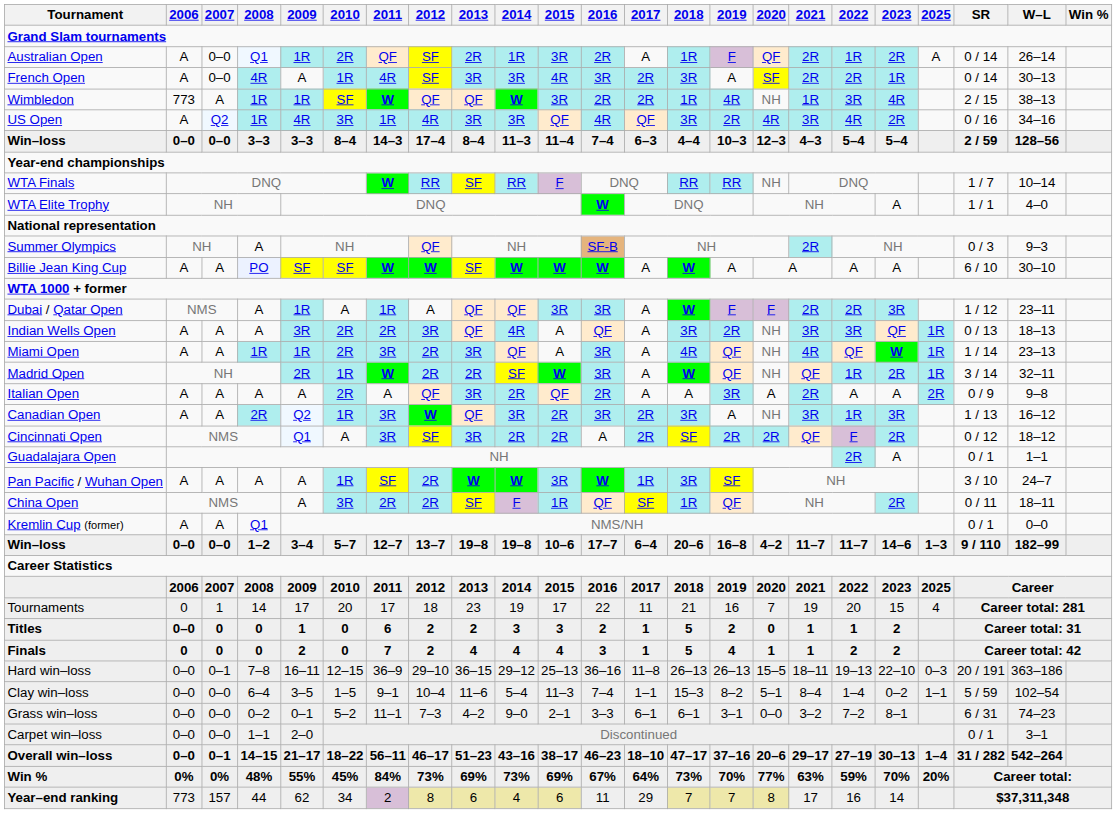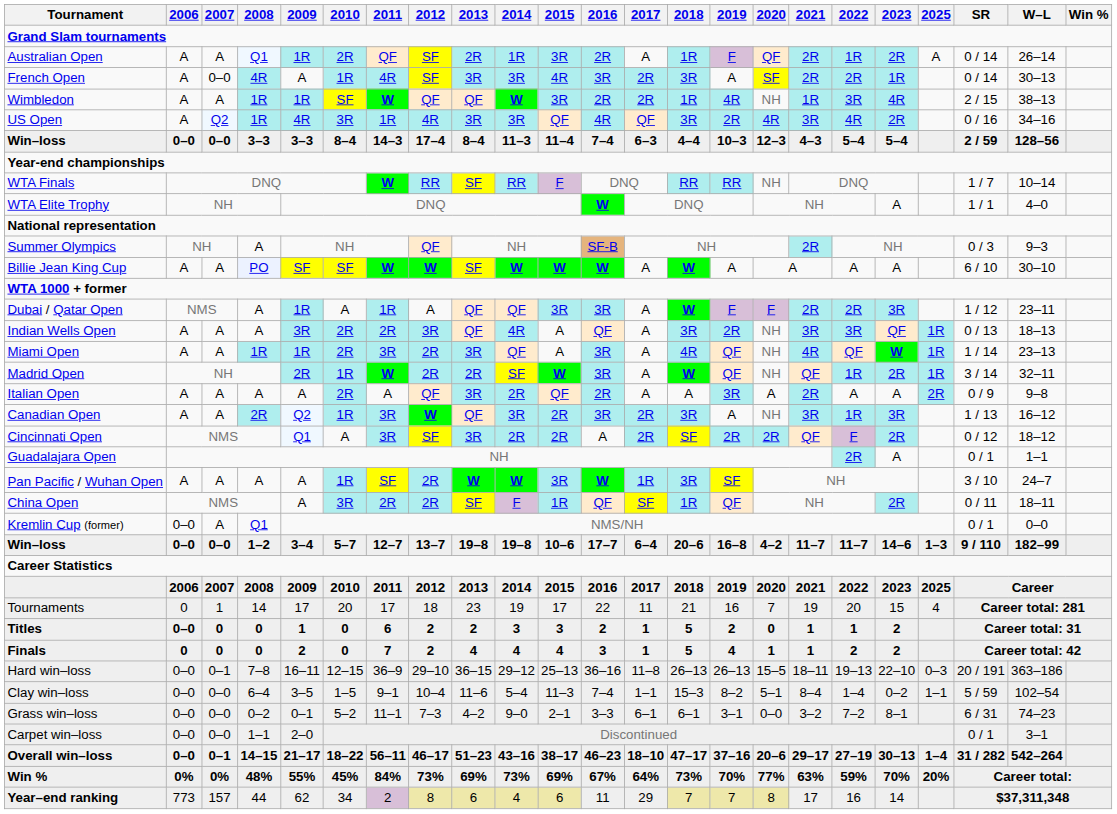Australian Open | 2007: 0–0 -> A
Wimbledon | 2006: 773 -> A
Kremlin Cup (former) | 2006: A -> 0–0
